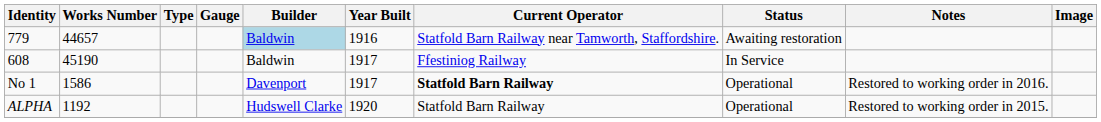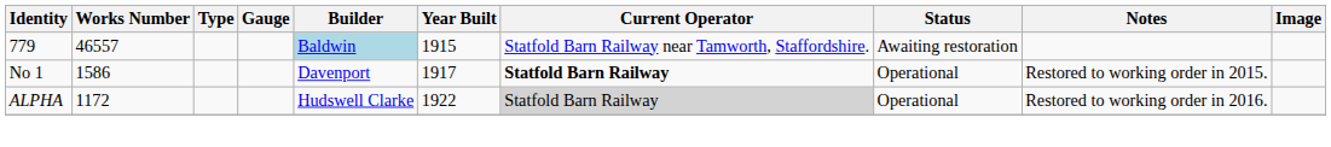779 | Works Number: 44657 -> 46557
779 | Year Built: 1916 -> 1915
- row: 608 | 45190 | Baldwin | 1917 | Ffestiniog Railway | In Service
No 1 | Notes: Restored to working order in 2016. -> Restored to working order in 2015.
ALPHA | Works Number: 1192 -> 1172
ALPHA | Year Built: 1920 -> 1922
ALPHA | Current Operator: no background -> lightgrey background
ALPHA | Notes: Restored to working order in 2015. -> Restored to working order in 2016.
